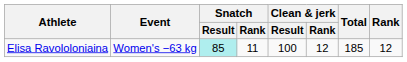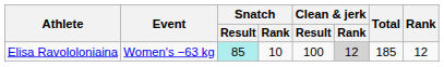Elisa Ravololoniaina | Snatch / Rank: 11 -> 10
Elisa Ravololoniaina | Clean & jerk / Rank: no background -> lightgrey background
